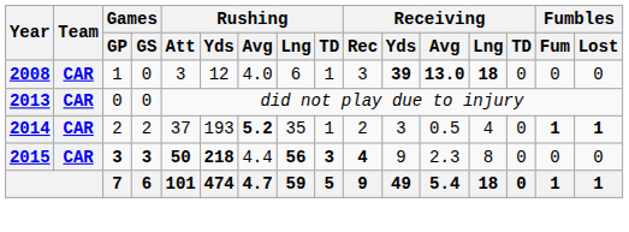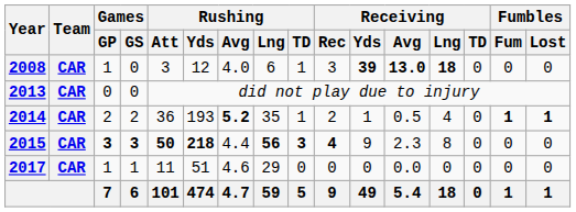2014 | Rushing / Att: 37 -> 36
2014 | Receiving / Yds: 3 -> 1
+ row: 2017 | CAR | 1 | 1 | 11 | 51 | 4.6 | 29 | 0 | 0 | 0 | 0.0 | 0 | 0 | 0 | 0
